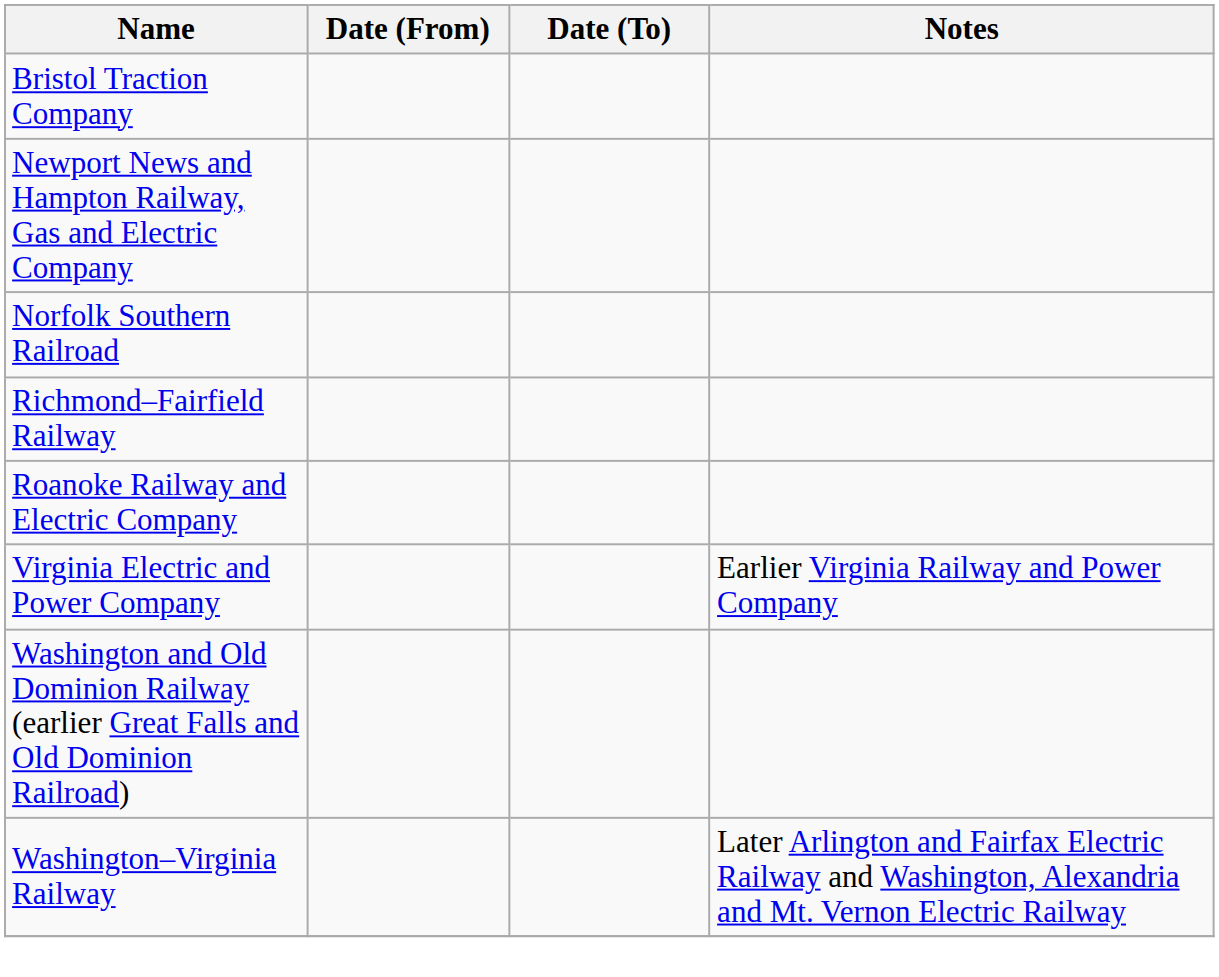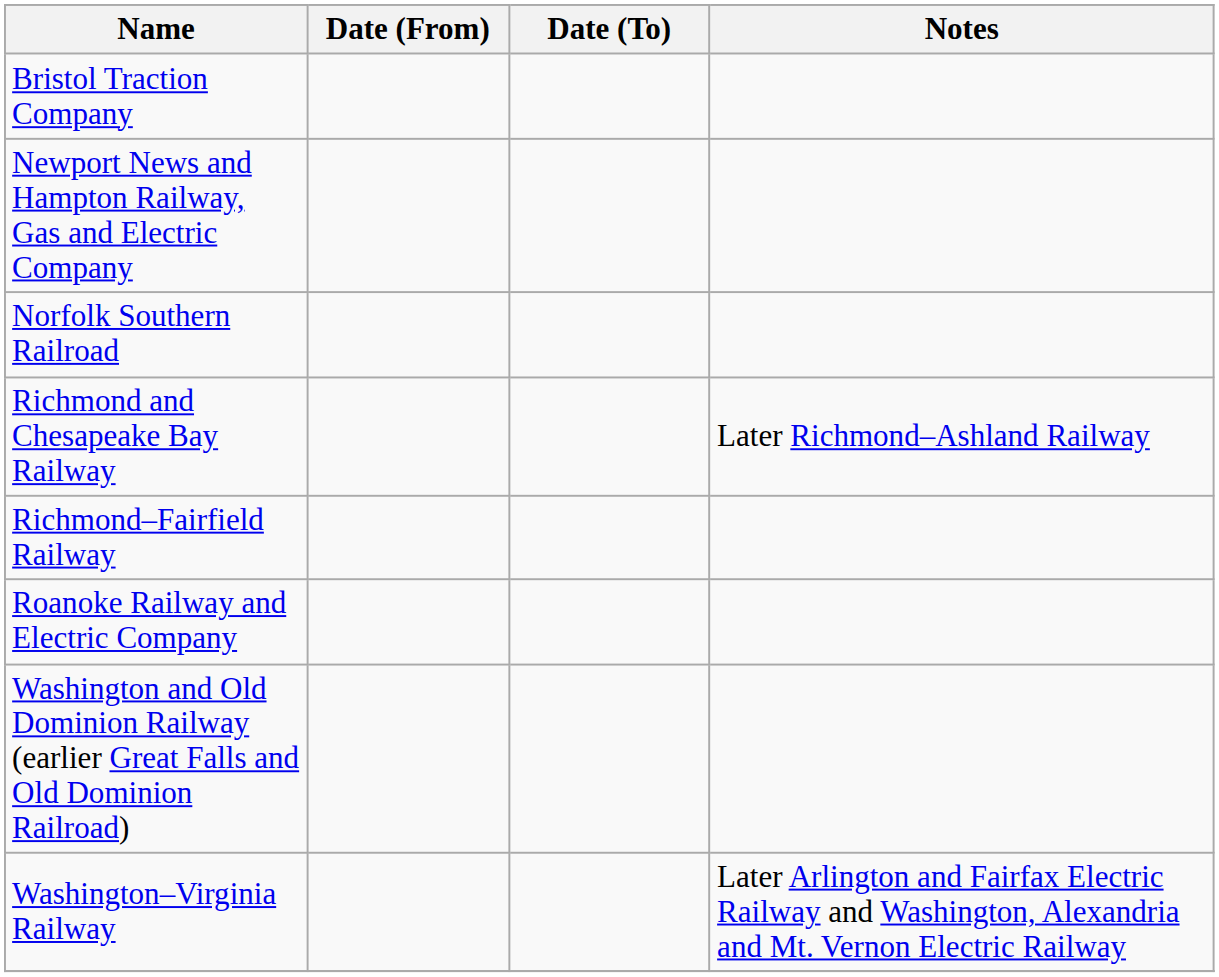+ row: Richmond and Chesapeake Bay Railway | Later Richmond–Ashland Railway
- row: Virginia Electric and Power Company | Earlier Virginia Railway and Power Company
